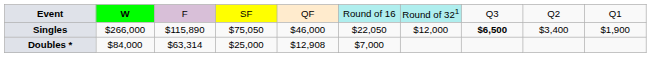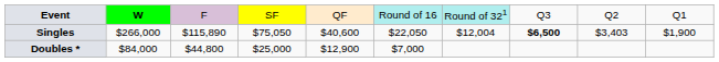Singles | column 5: $46,000 -> $40,600
Singles | column 7: $12,000 -> $12,004
Singles | column 9: $3,400 -> $3,403
Doubles * | column 3: $63,314 -> $44,800
Doubles * | column 5: $12,908 -> $12,900
